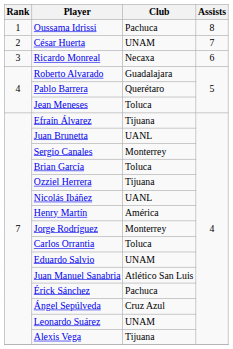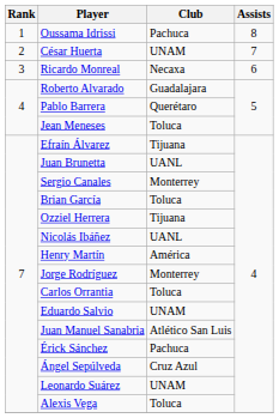Alexis Vega | Club: Tijuana -> Toluca
